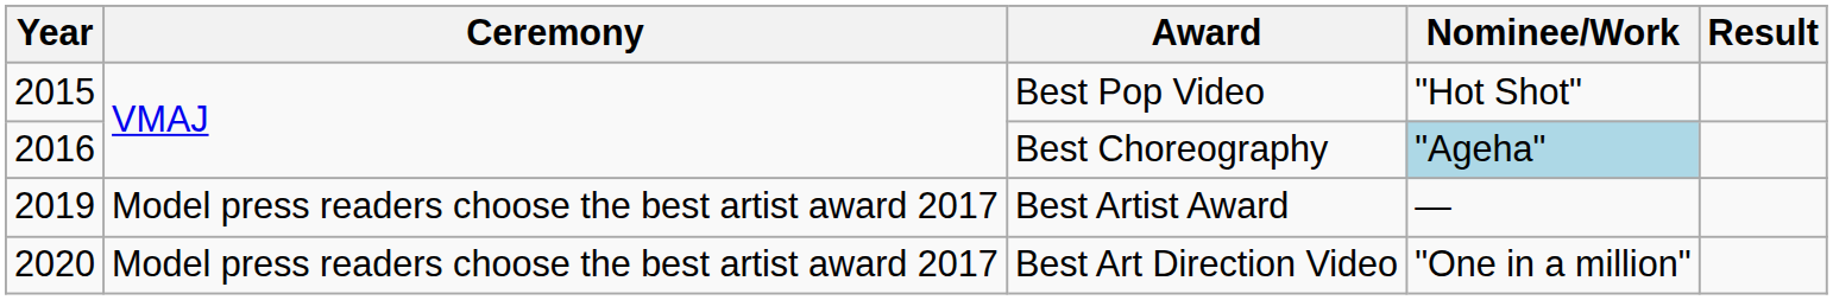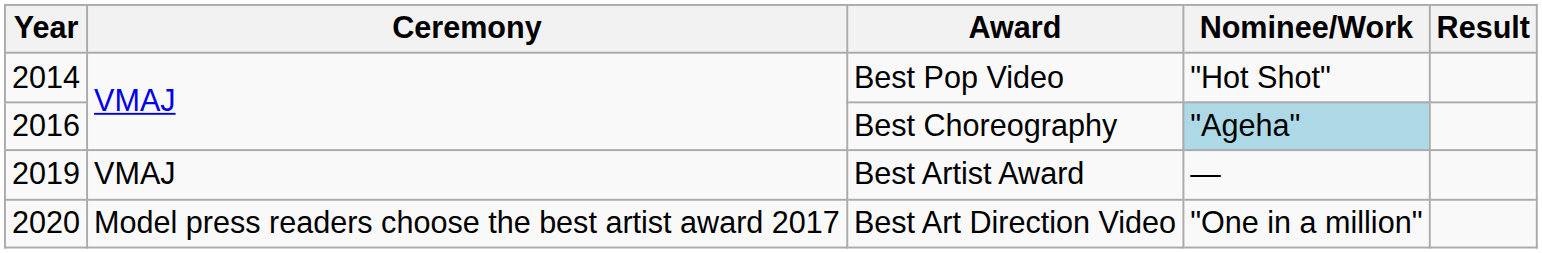Best Pop Video | Year: 2015 -> 2014
Best Artist Award | Ceremony: Model press readers choose the best artist award 2017 -> VMAJ
